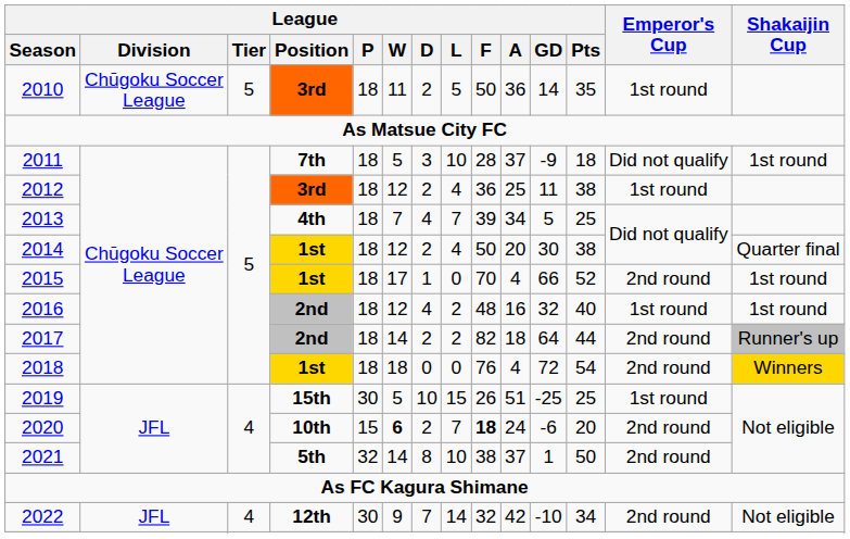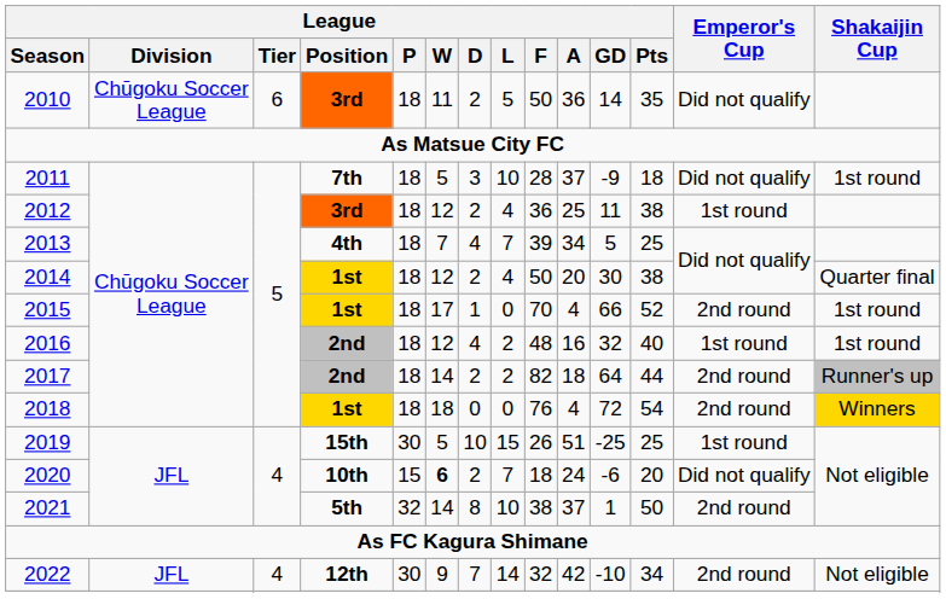2010 | League / Tier: 5 -> 6
2010 | Emperor's Cup: 1st round -> Did not qualify
2020 | League / F: bold -> normal
2020 | Emperor's Cup: 2nd round -> Did not qualify
